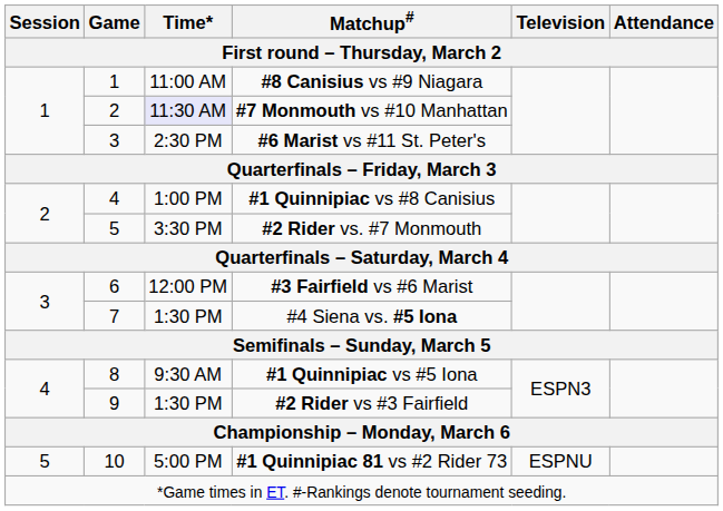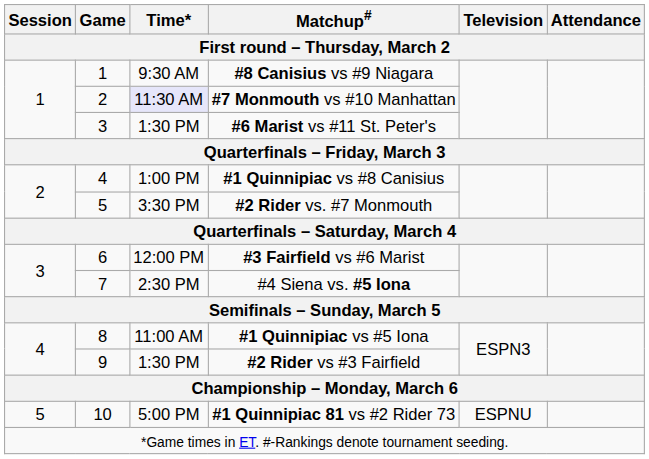#8 Canisius vs #9 Niagara | Time*: 11:00 AM -> 9:30 AM
#6 Marist vs #11 St. Peter's | Time*: 2:30 PM -> 1:30 PM
#4 Siena vs. #5 Iona | Time*: 1:30 PM -> 2:30 PM
#1 Quinnipiac vs #5 Iona | Time*: 9:30 AM -> 11:00 AM
